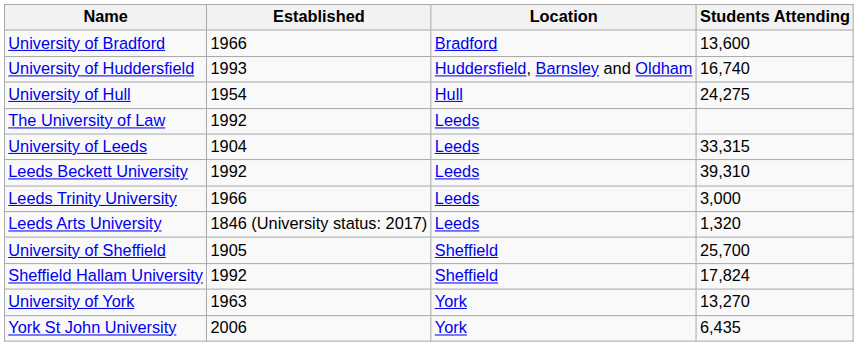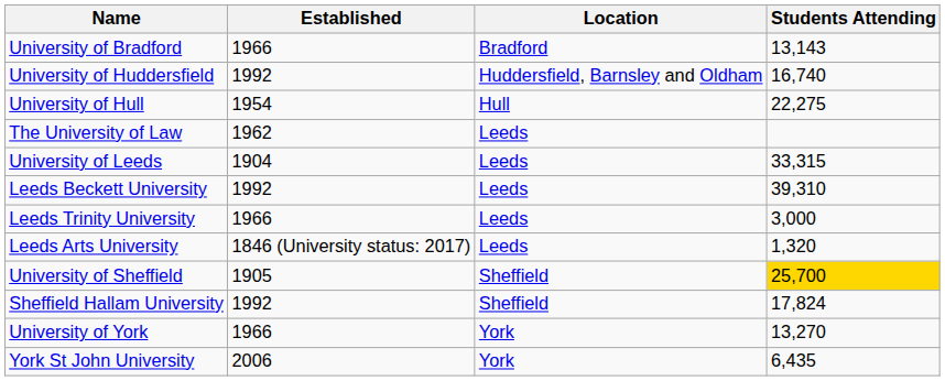University of Bradford | Students Attending: 13,600 -> 13,143
University of Huddersfield | Established: 1993 -> 1992
University of Hull | Students Attending: 24,275 -> 22,275
The University of Law | Established: 1992 -> 1962
University of Sheffield | Students Attending: no background -> gold background
University of York | Established: 1963 -> 1966
